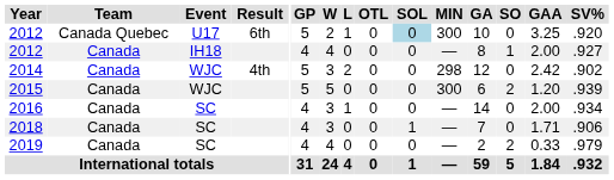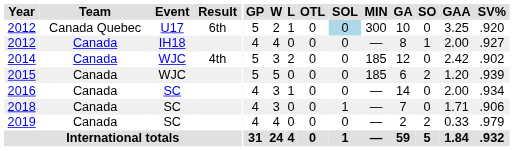2014 | MIN: 298 -> 185
2015 | MIN: 300 -> 185
